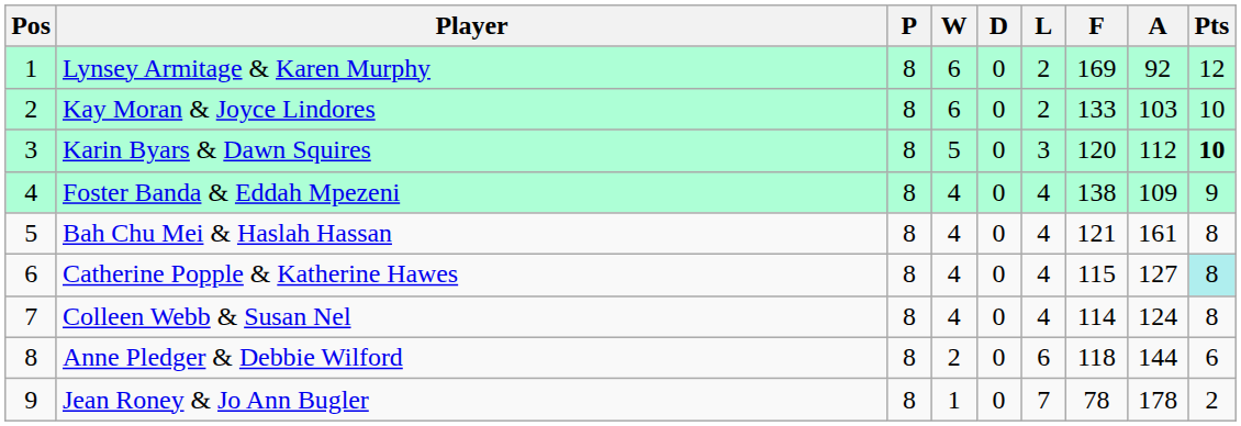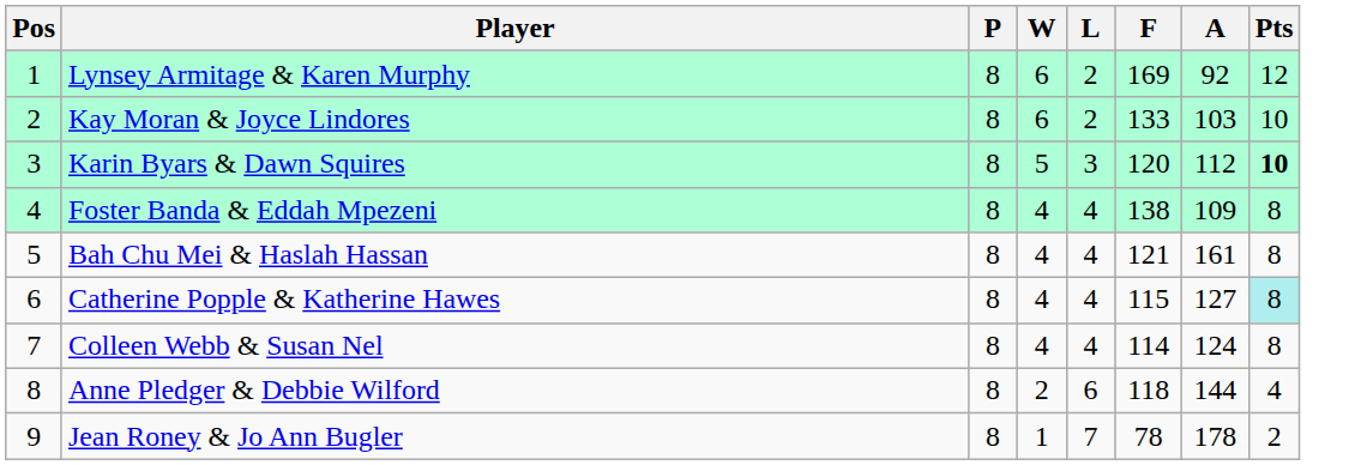- column: D | 0 | 0 | 0 | 0 | 0 | 0 | 0 | 0 | 0
Foster Banda & Eddah Mpezeni | Pts: 9 -> 8
Anne Pledger & Debbie Wilford | Pts: 6 -> 4
